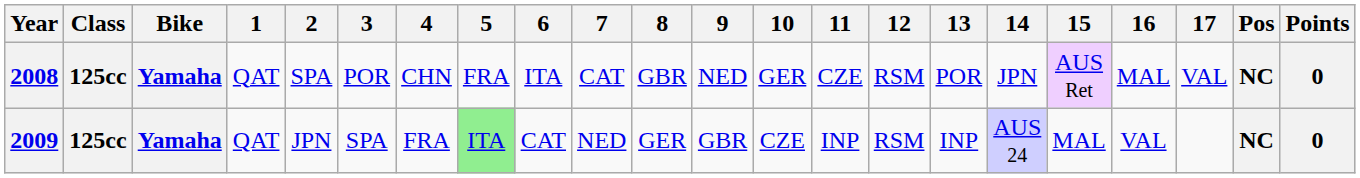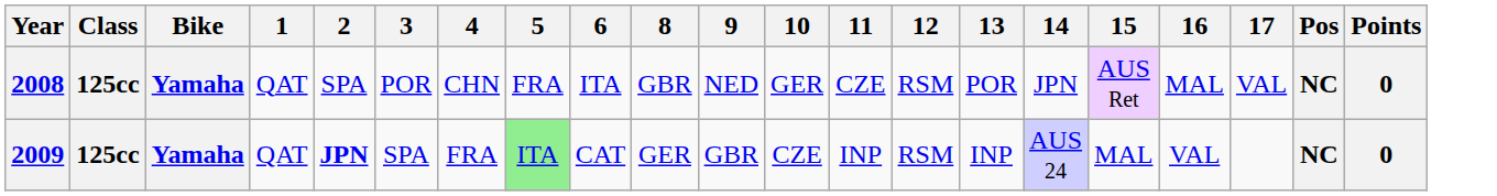- column: 7 | CAT | NED
2009 | 2: normal -> bold
